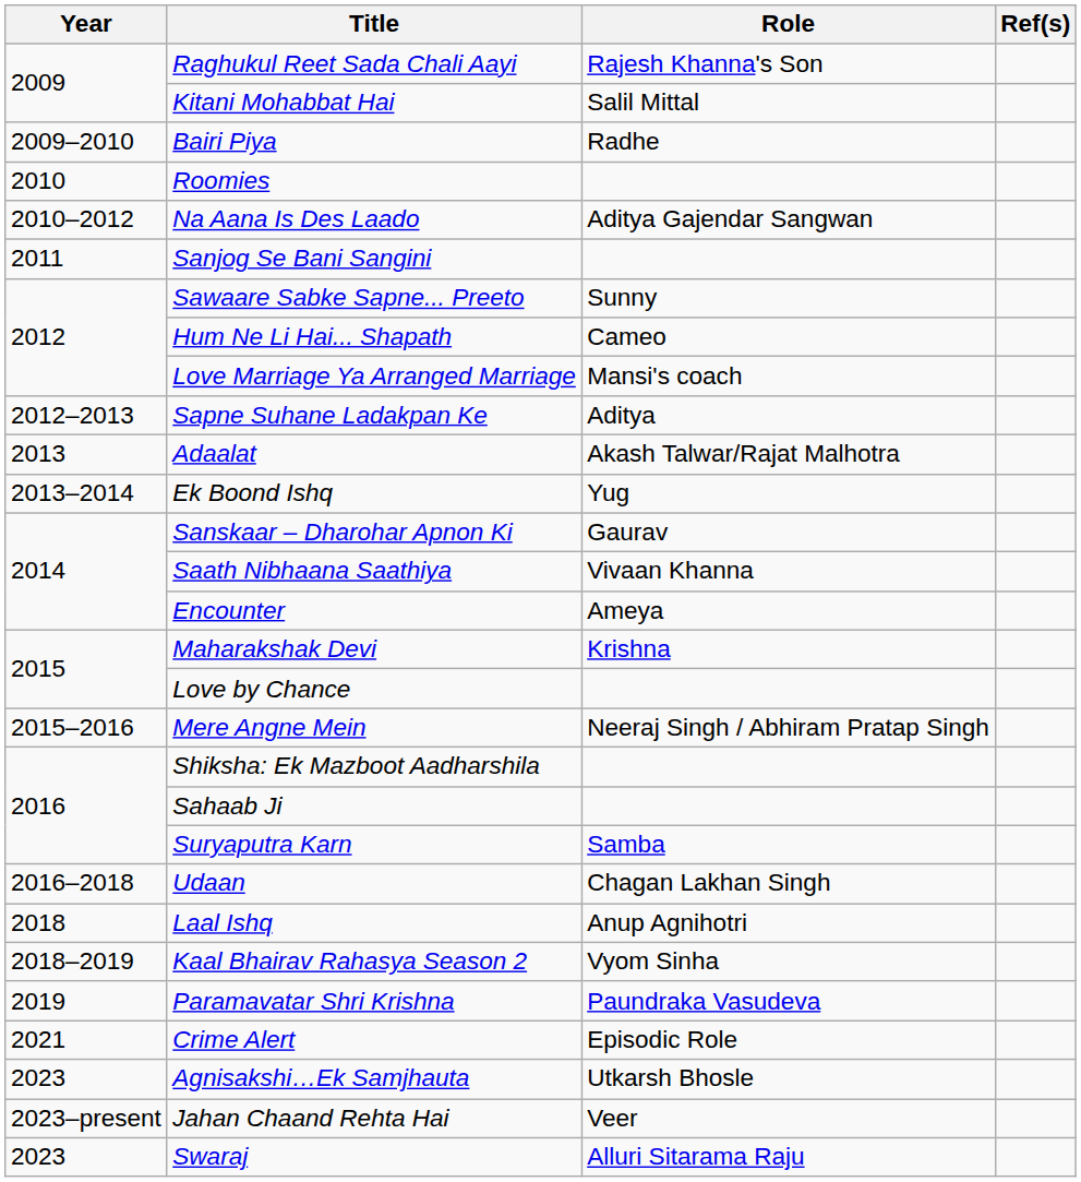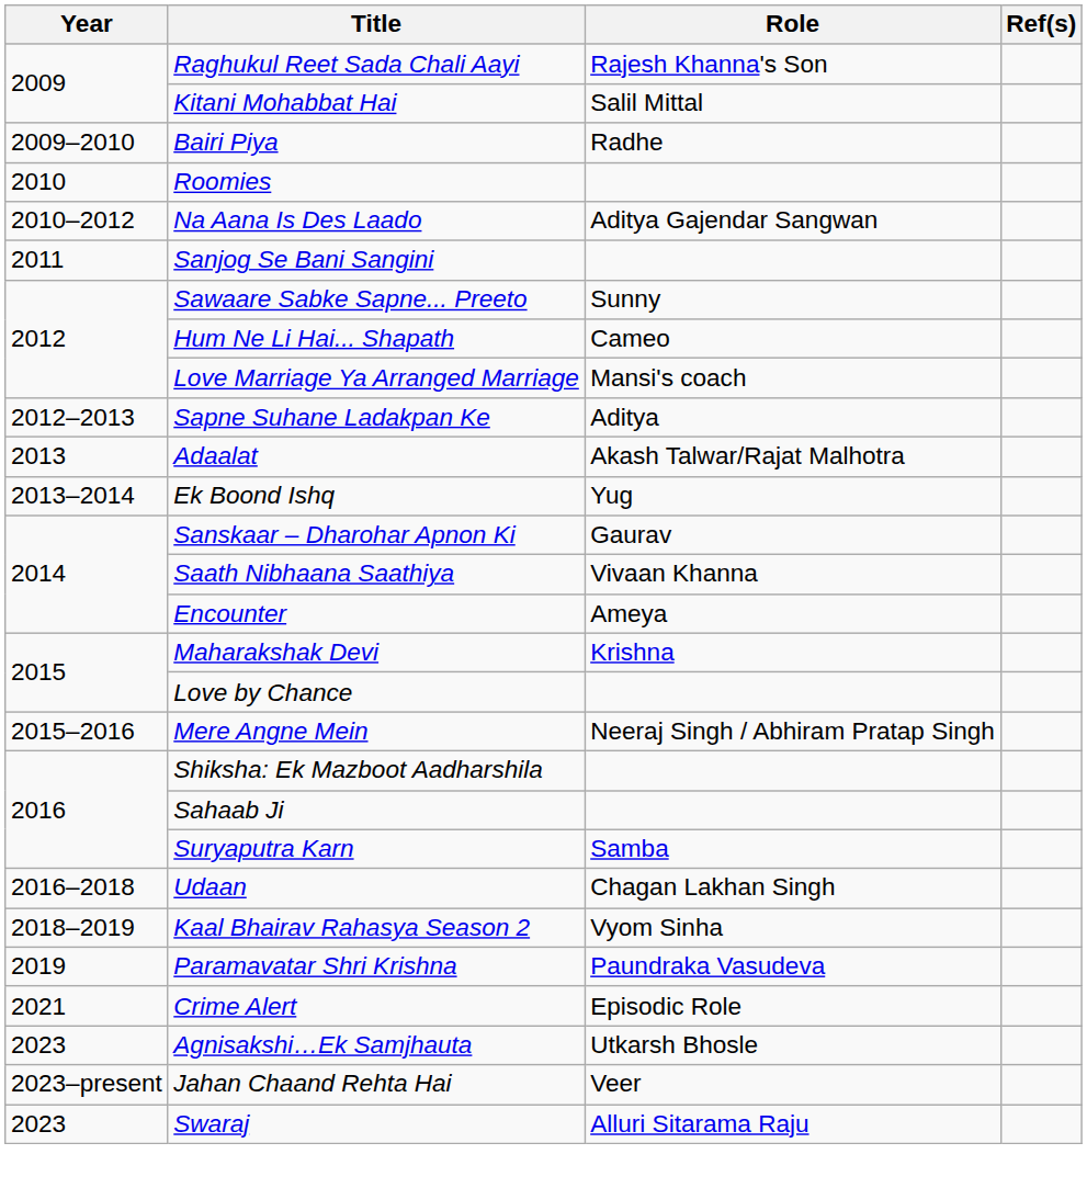- row: 2018 | Laal Ishq | Anup Agnihotri
